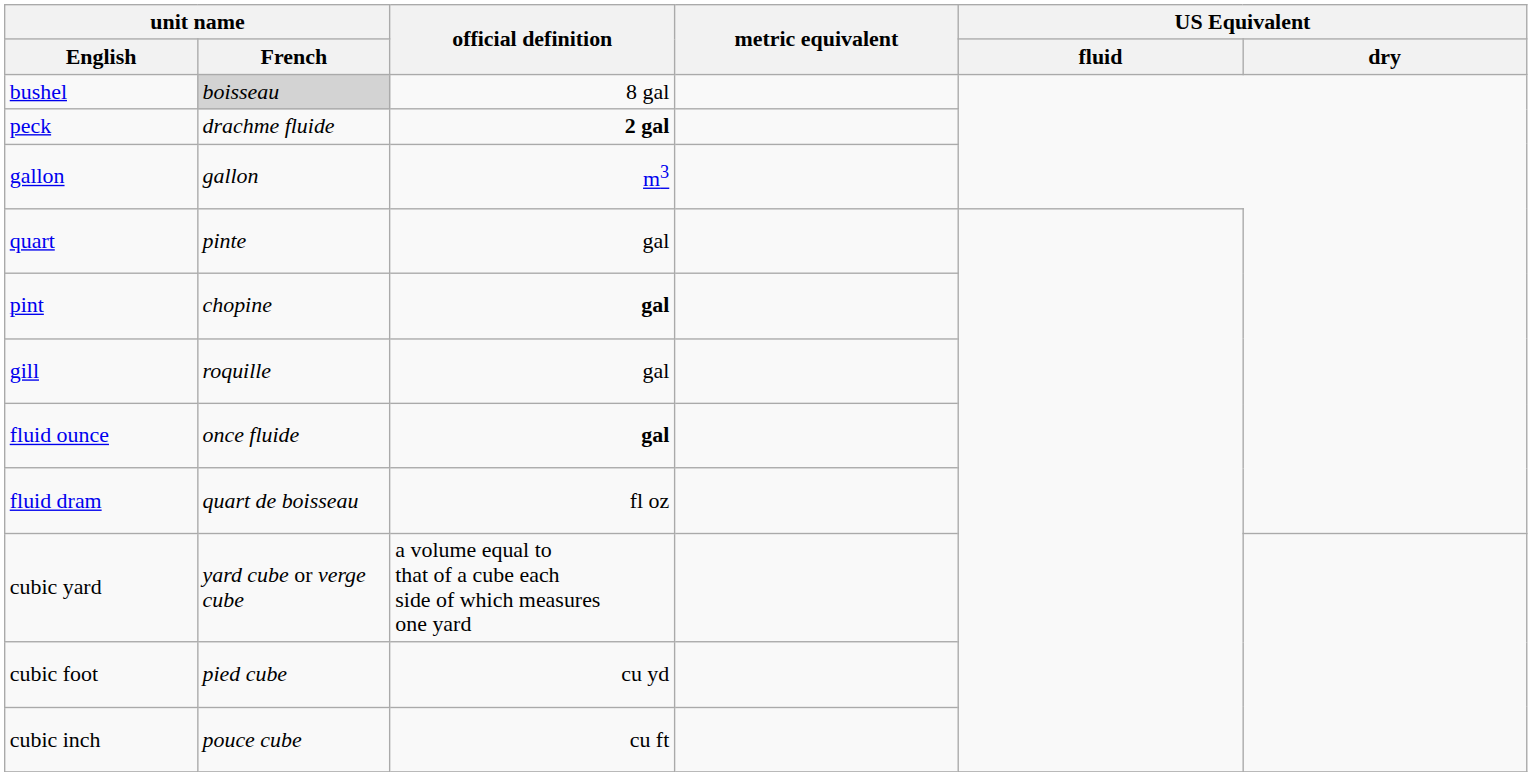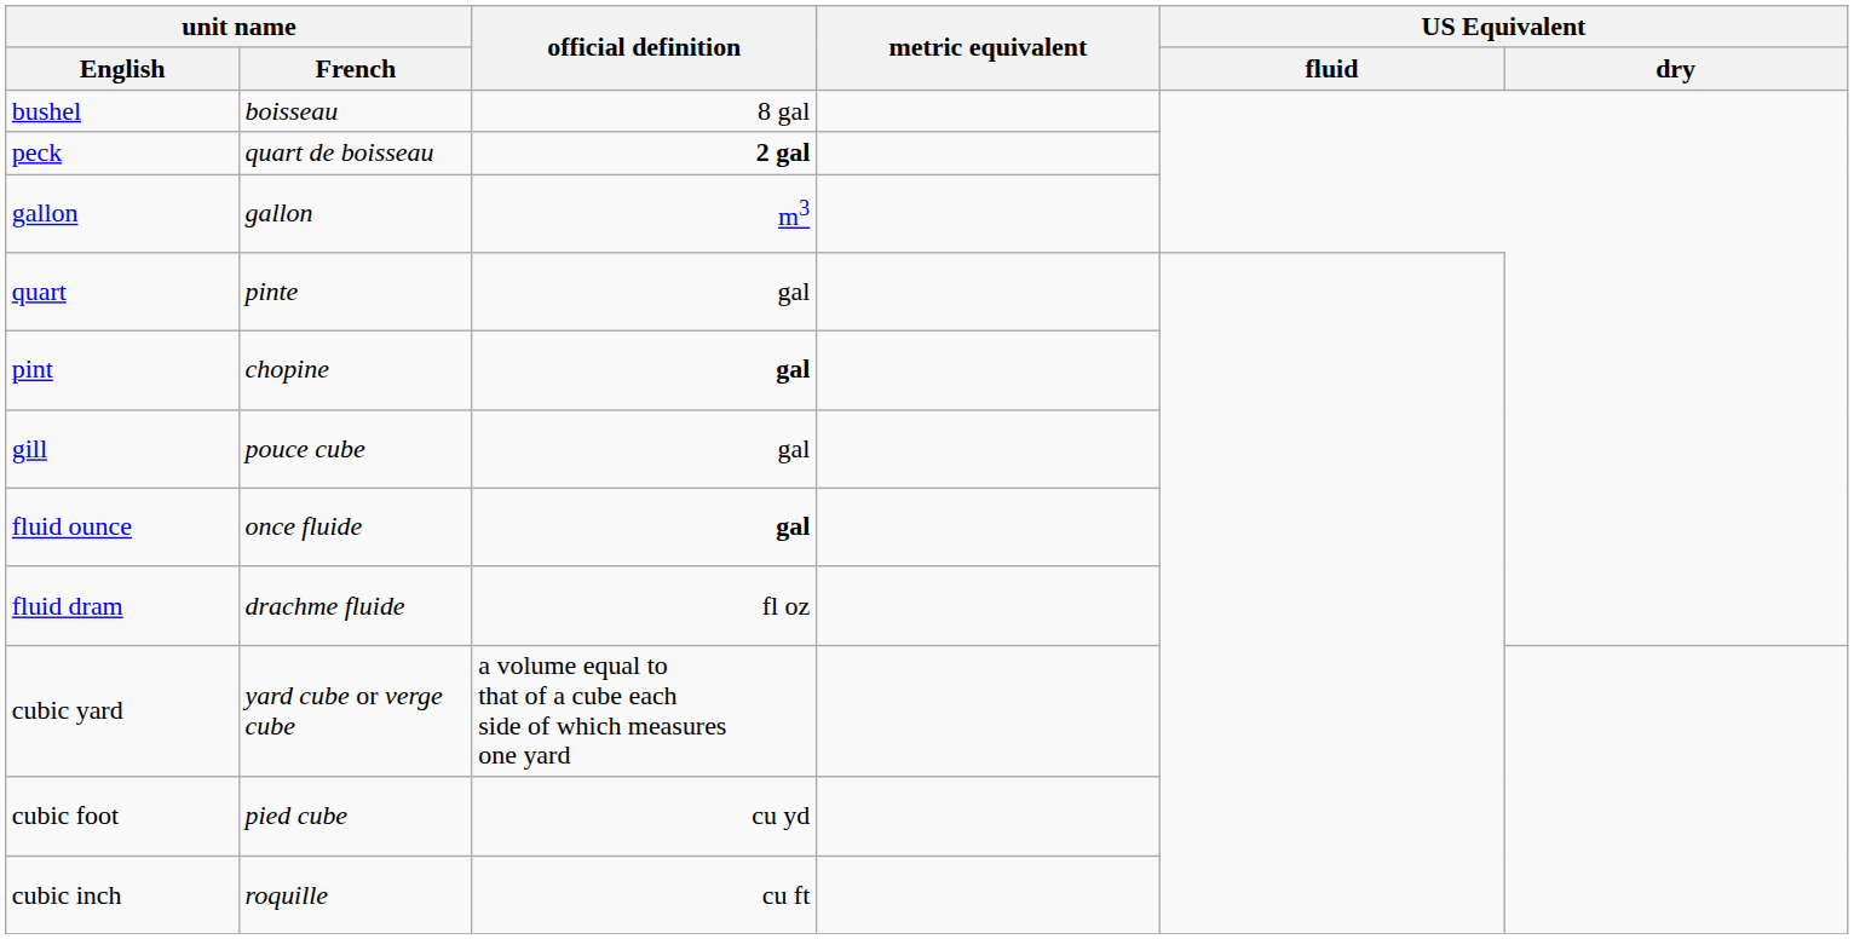bushel | unit name / French: lightgrey background -> no background
peck | unit name / French: drachme fluide -> quart de boisseau
gill | unit name / French: roquille -> pouce cube
fluid dram | unit name / French: quart de boisseau -> drachme fluide
cubic inch | unit name / French: pouce cube -> roquille
